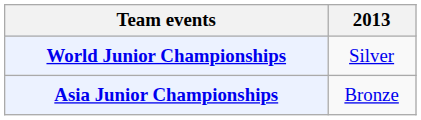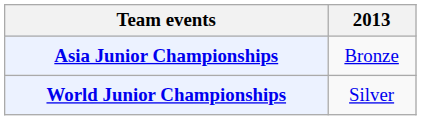rows swapped: Asia Junior Championships <-> World Junior Championships
